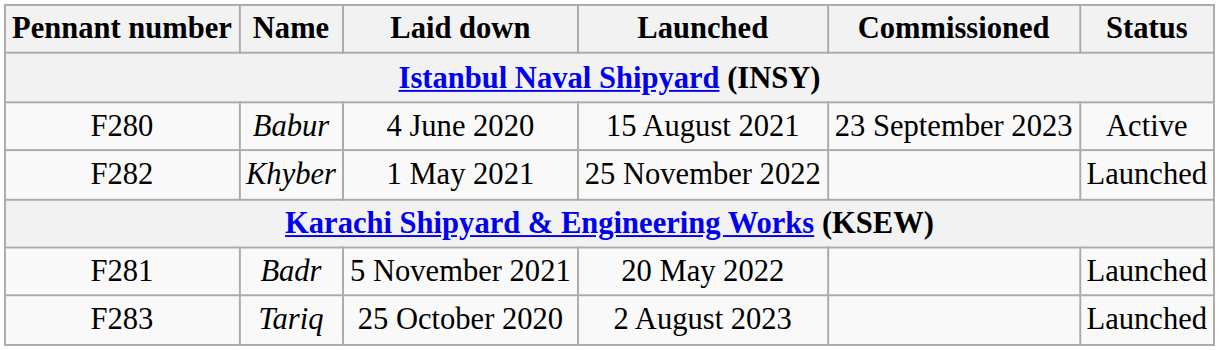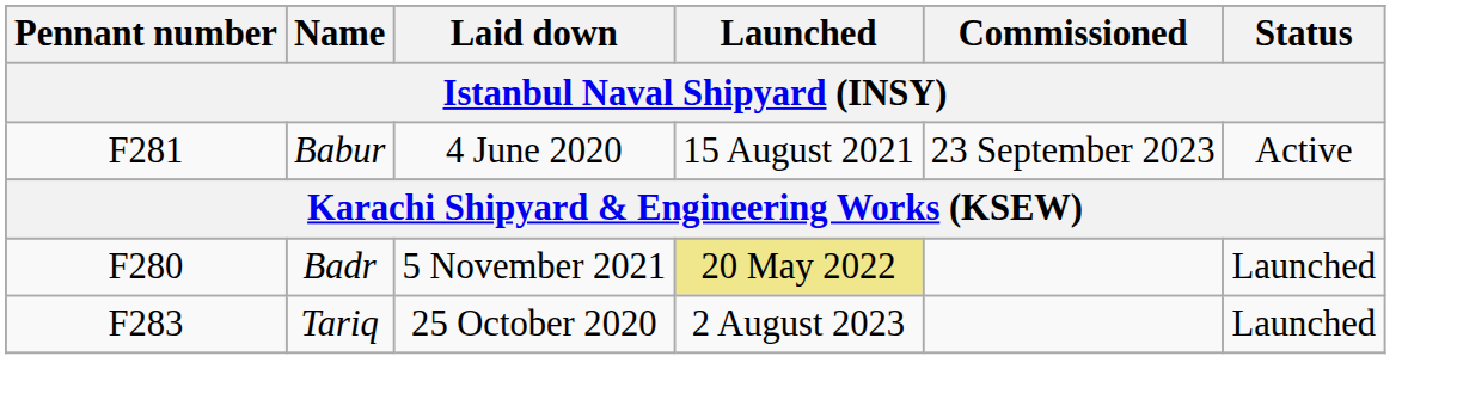Babur | Pennant number: F280 -> F281
- row: F282 | Khyber | 1 May 2021 | 25 November 2022 | Launched
Badr | Pennant number: F281 -> F280
Badr | Launched: no background -> khaki background
